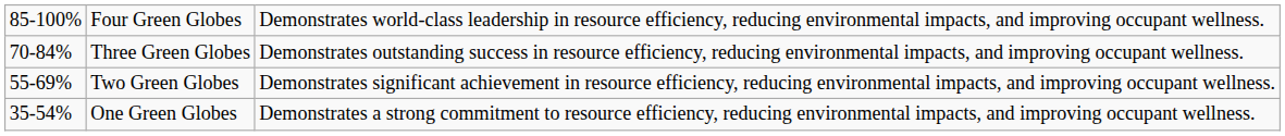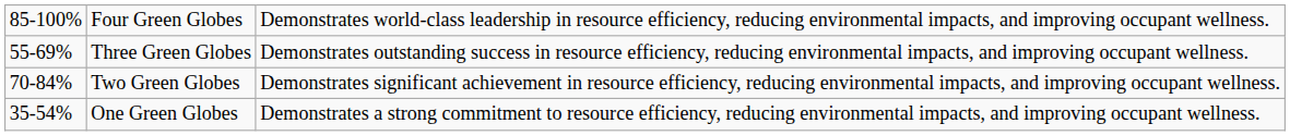Three Green Globes | column 1: 70-84% -> 55-69%
Two Green Globes | column 1: 55-69% -> 70-84%
